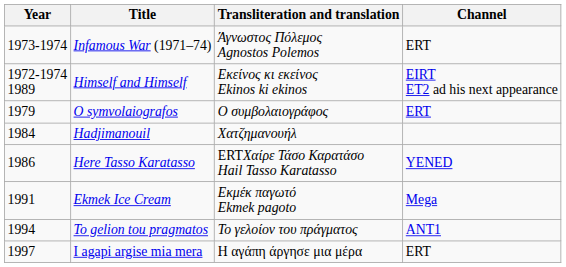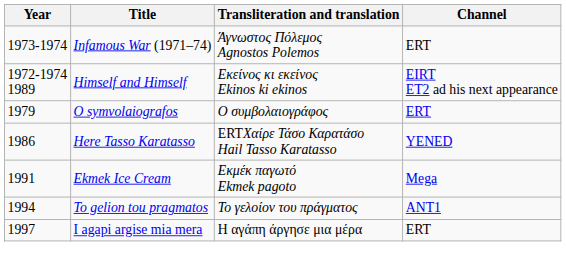- row: 1984 | Hadjimanouil | Χατζημανουήλ
